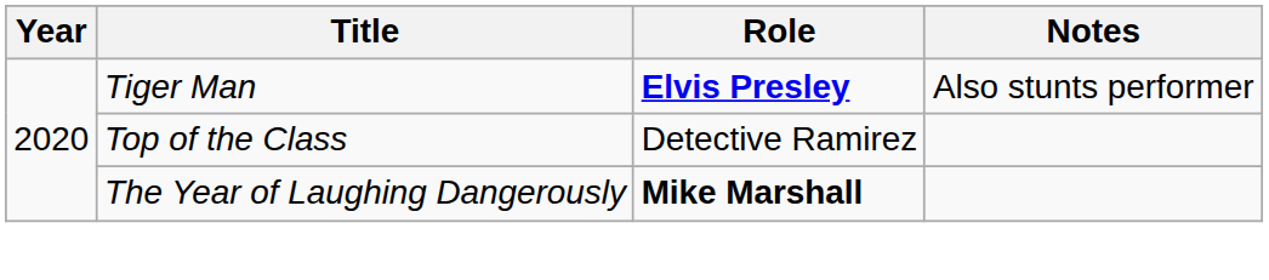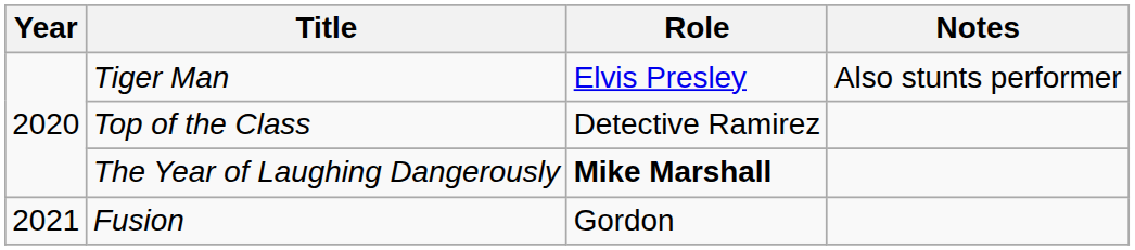Tiger Man | Role: bold -> normal
+ row: 2021 | Fusion | Gordon
